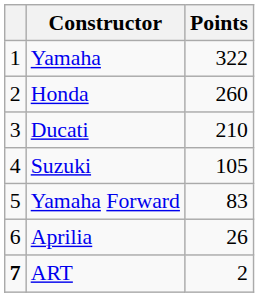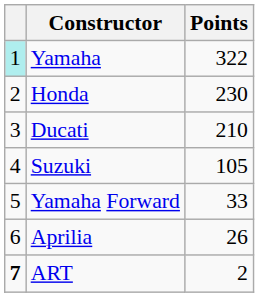Yamaha | column 1: no background -> paleturquoise background
Honda | Points: 260 -> 230
Yamaha Forward | Points: 83 -> 33
